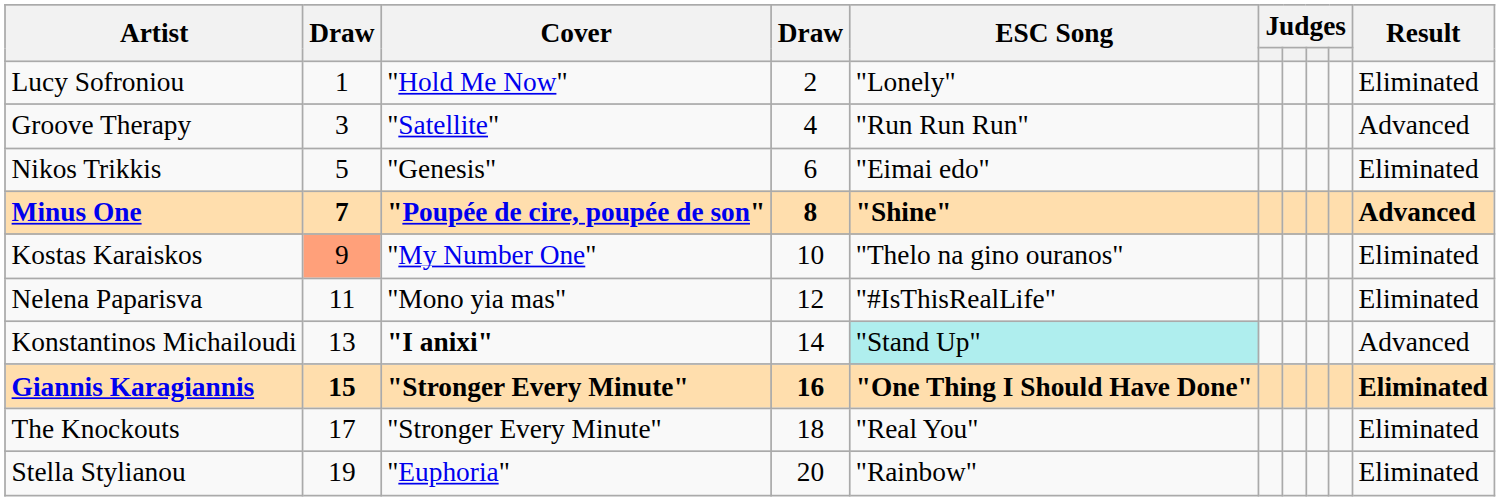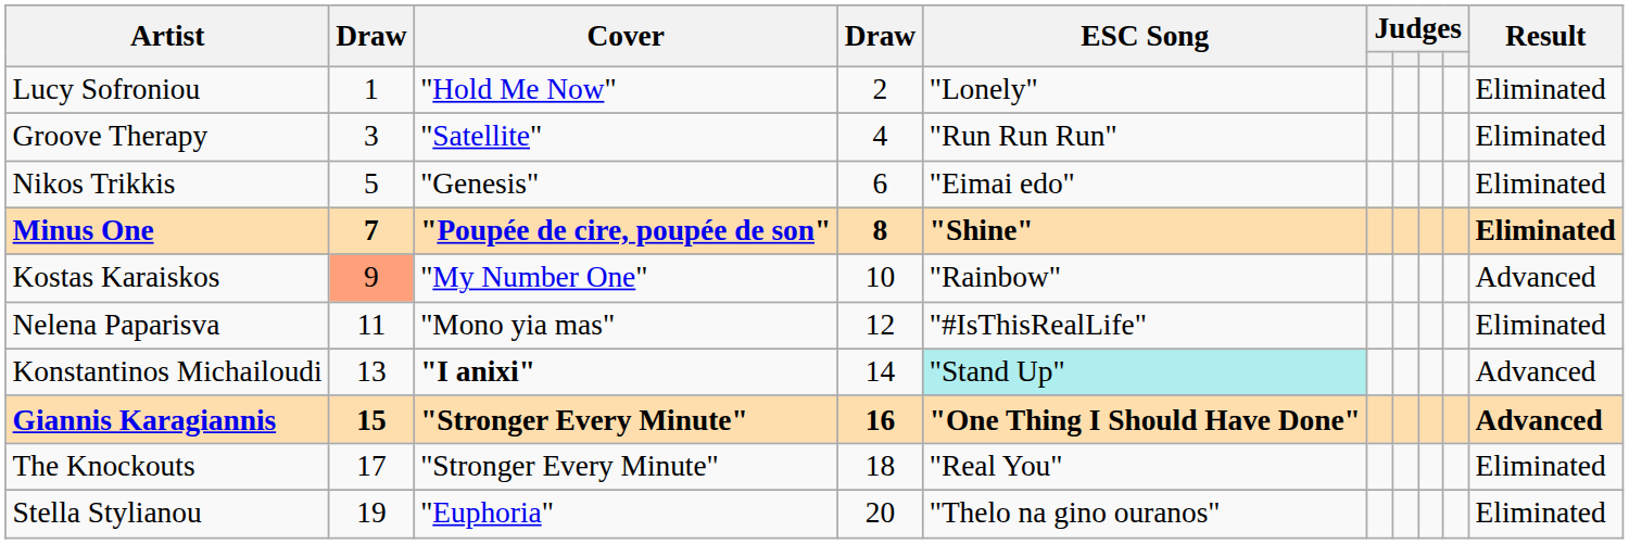Groove Therapy | Result: Advanced -> Eliminated
Minus One | Result: Advanced -> Eliminated
Kostas Karaiskos | ESC Song: "Thelo na gino ouranos" -> "Rainbow"
Kostas Karaiskos | Result: Eliminated -> Advanced
Giannis Karagiannis | Result: Eliminated -> Advanced
Stella Stylianou | ESC Song: "Rainbow" -> "Thelo na gino ouranos"
